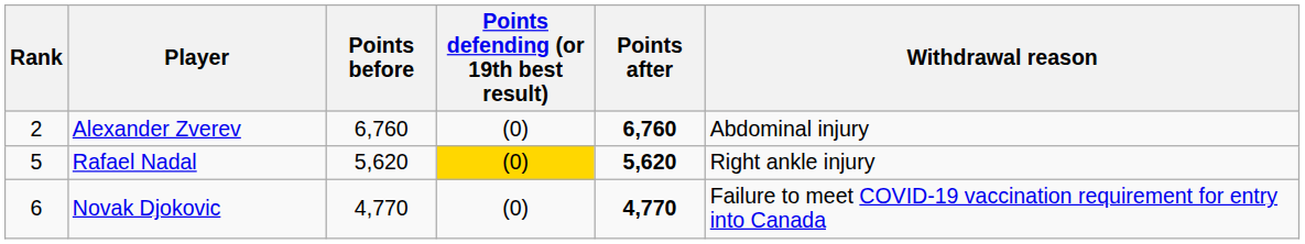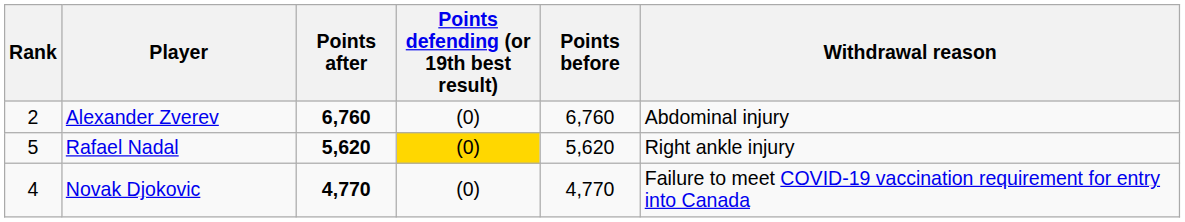columns swapped: Points before <-> Points after
Novak Djokovic | Rank: 6 -> 4
